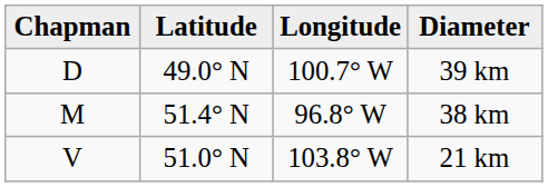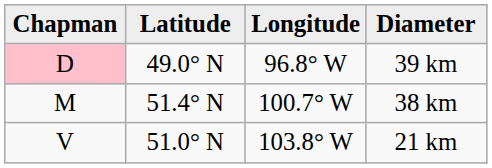39 km | Chapman: no background -> pink background
39 km | Longitude: 100.7° W -> 96.8° W
38 km | Longitude: 96.8° W -> 100.7° W
